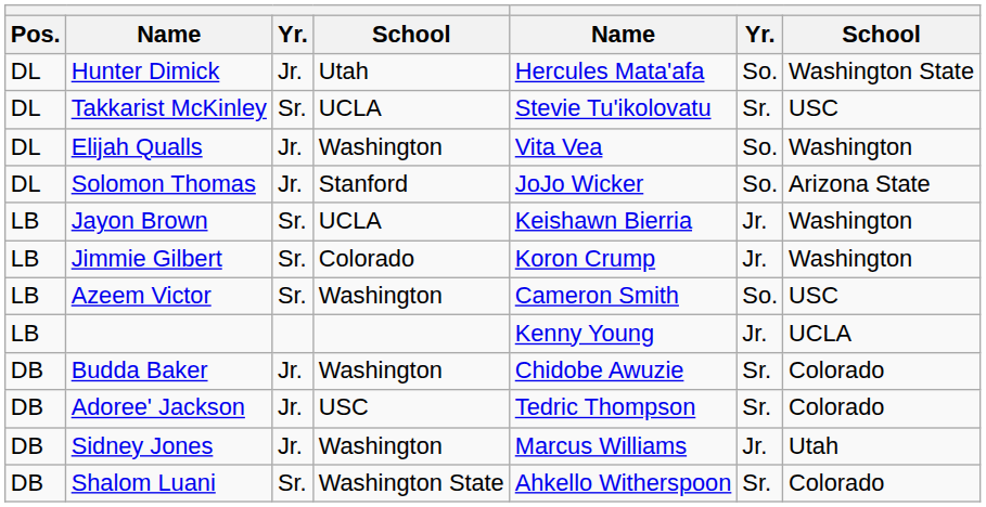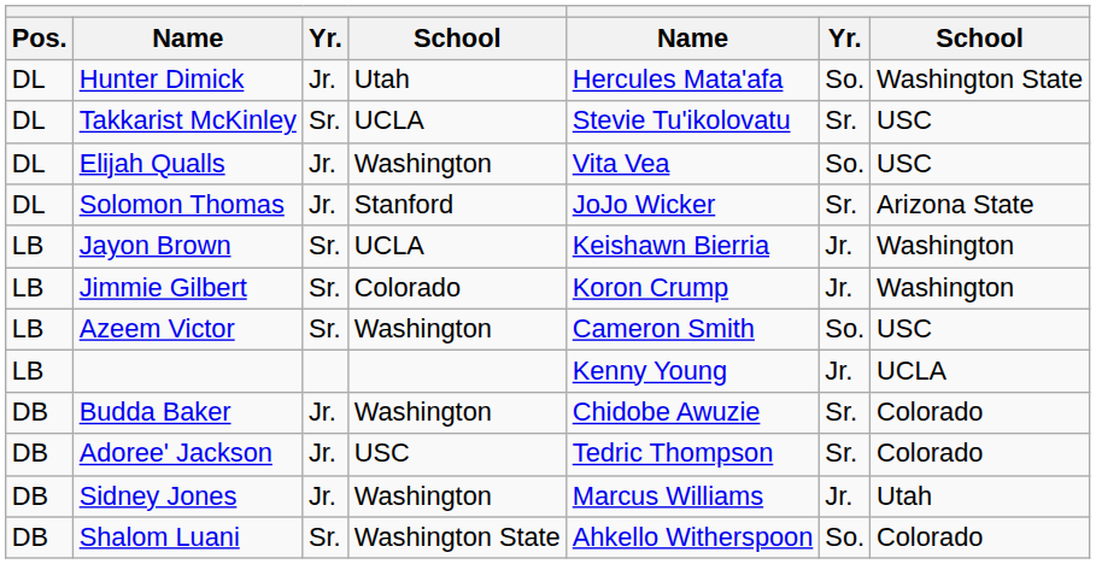Elijah Qualls | column 7: Washington -> USC
Solomon Thomas | column 6: So. -> Sr.
Shalom Luani | column 6: Sr. -> So.
